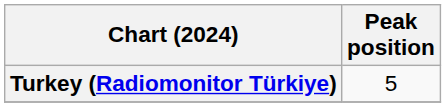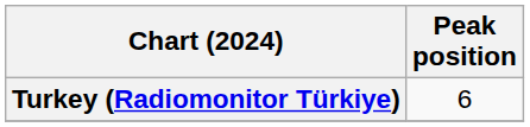Turkey (Radiomonitor Türkiye) | Peak position: 5 -> 6
